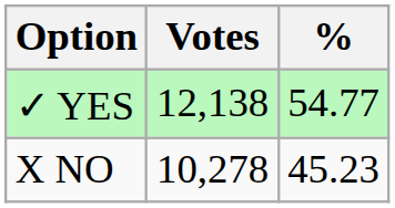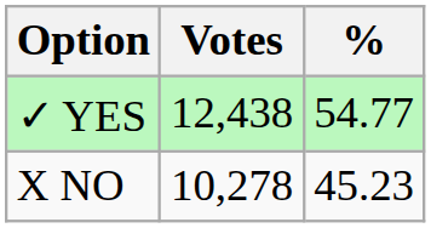✓ YES | Votes: 12,138 -> 12,438
